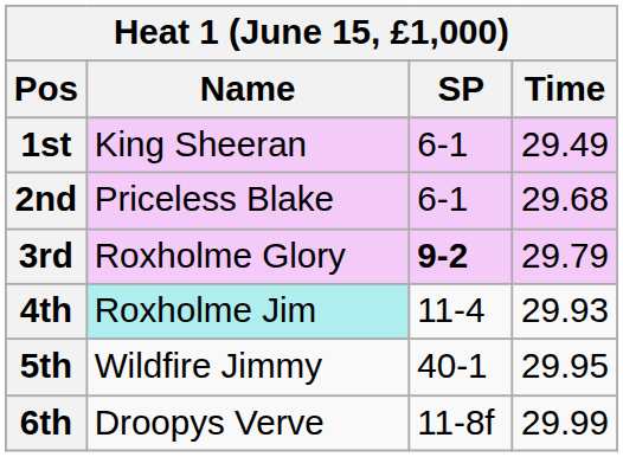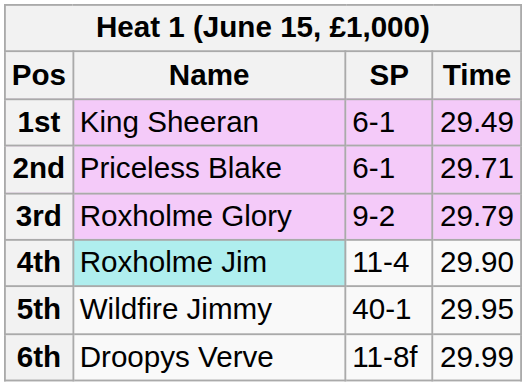2nd | Time: 29.68 -> 29.71
3rd | SP: bold -> normal
4th | Time: 29.93 -> 29.90
